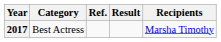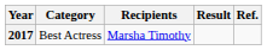columns swapped: Recipients <-> Ref.
